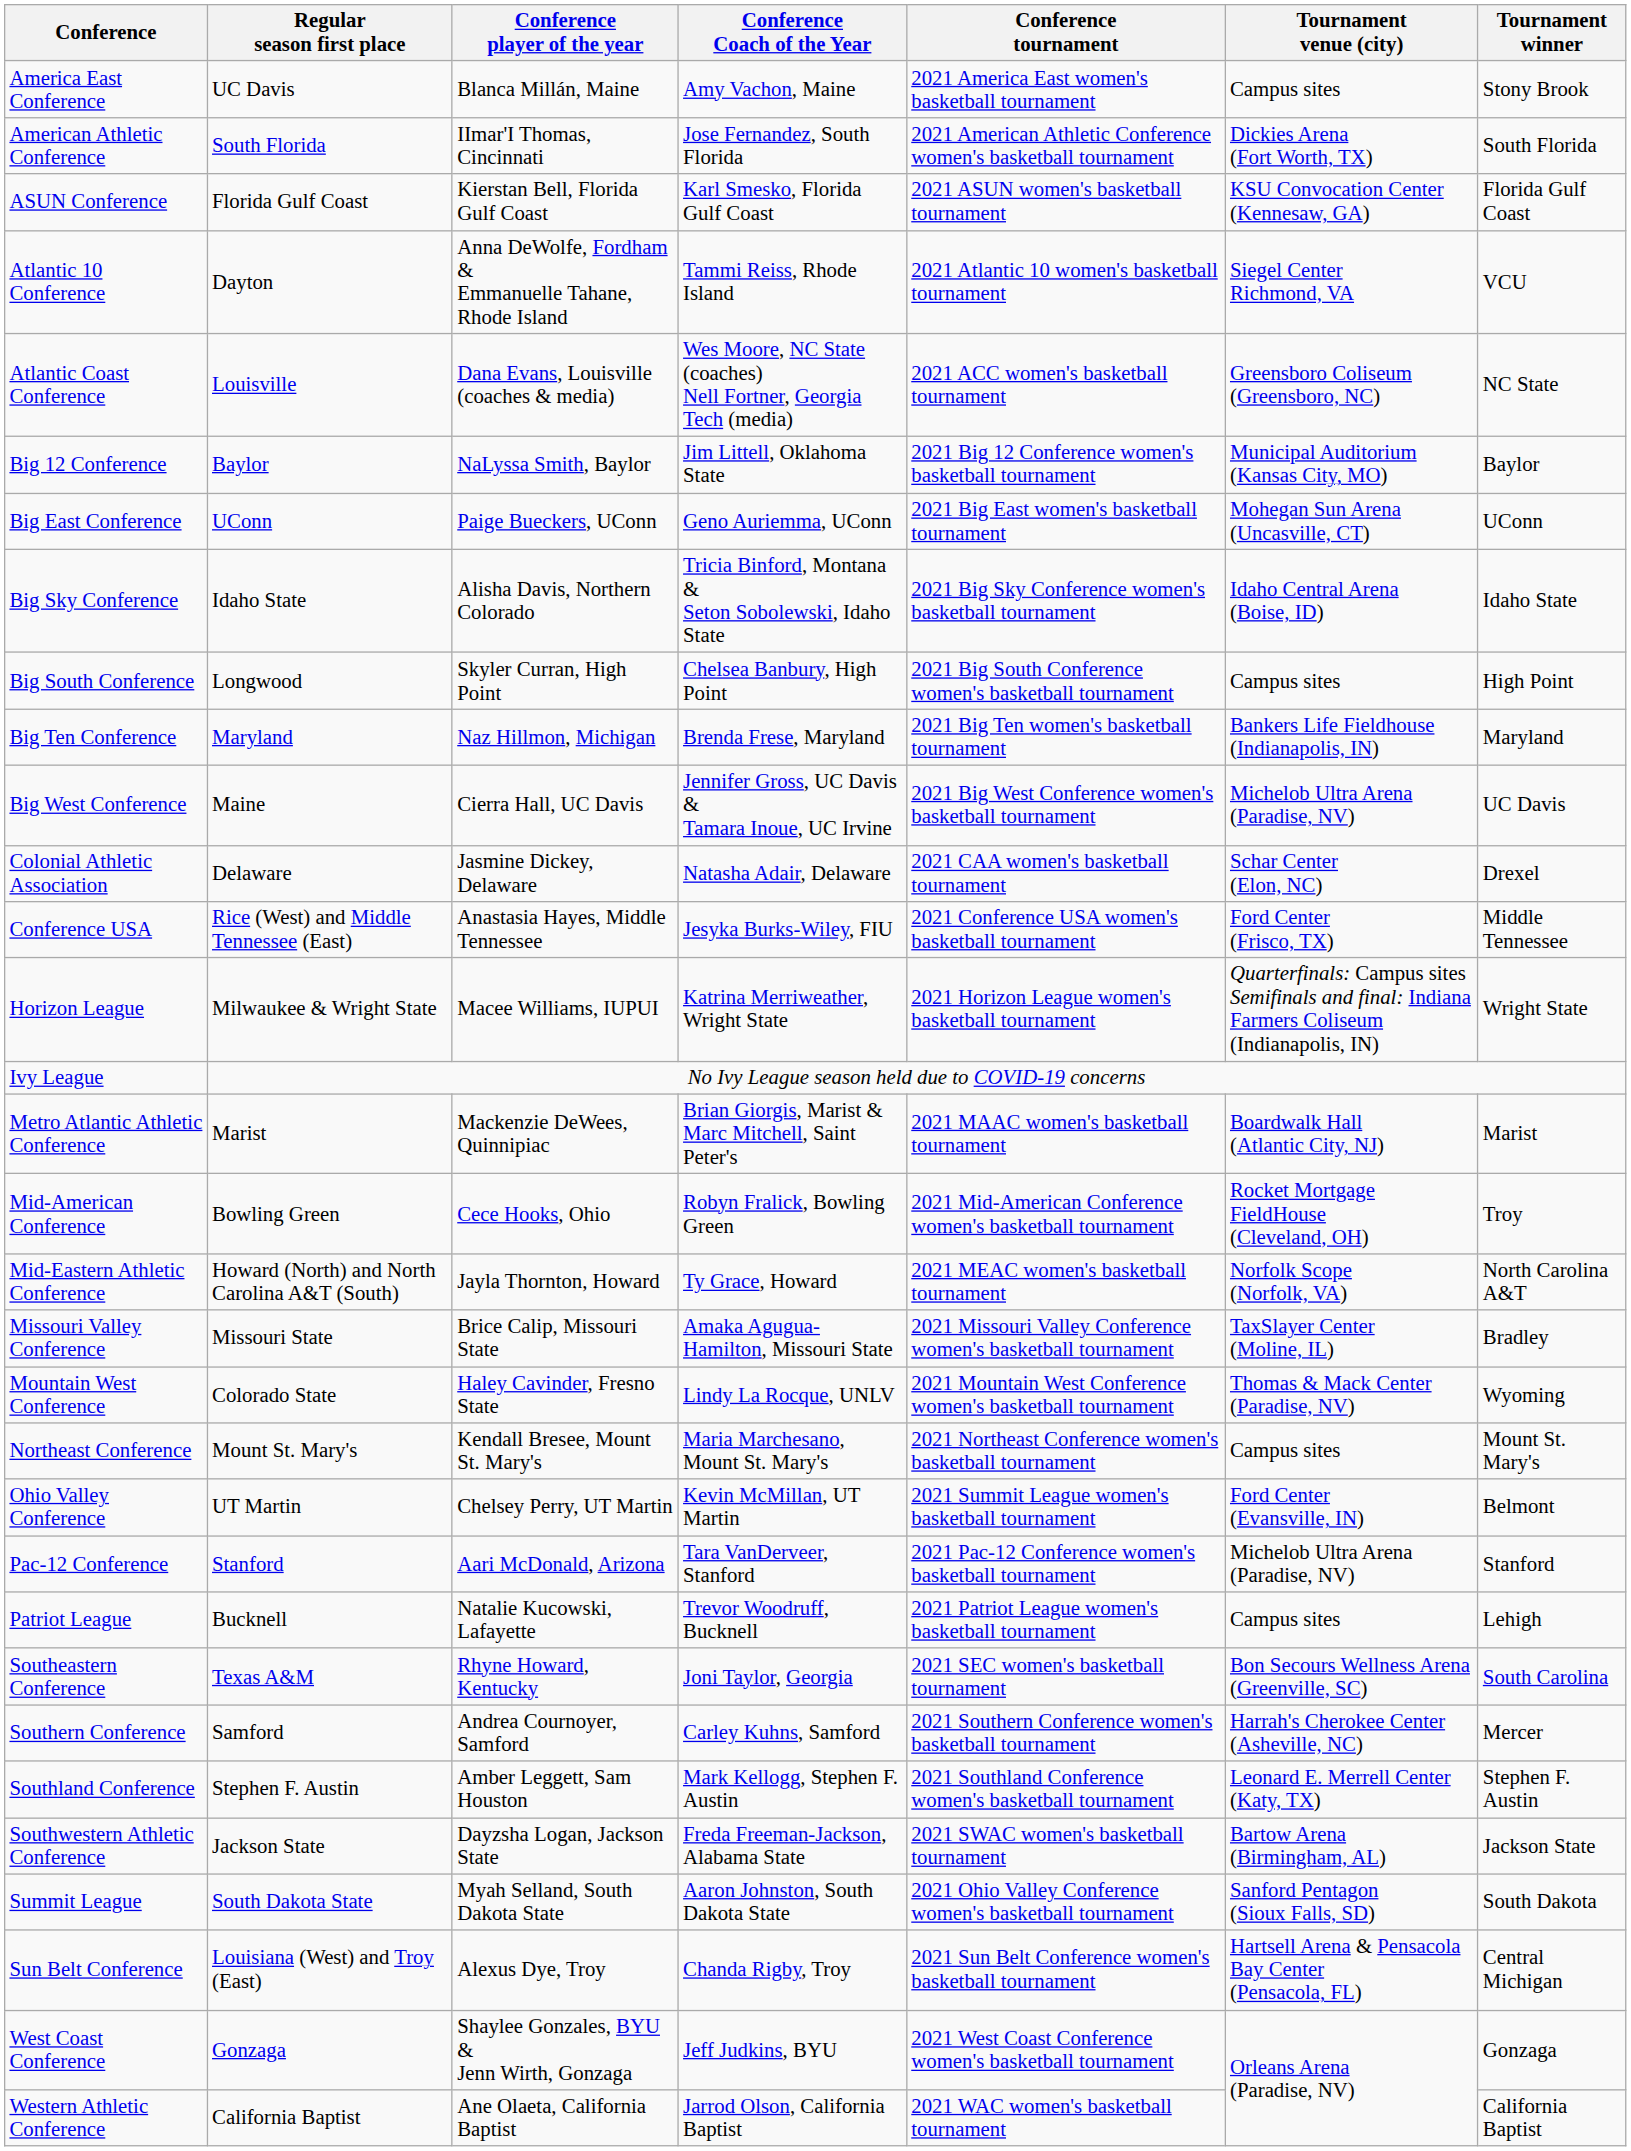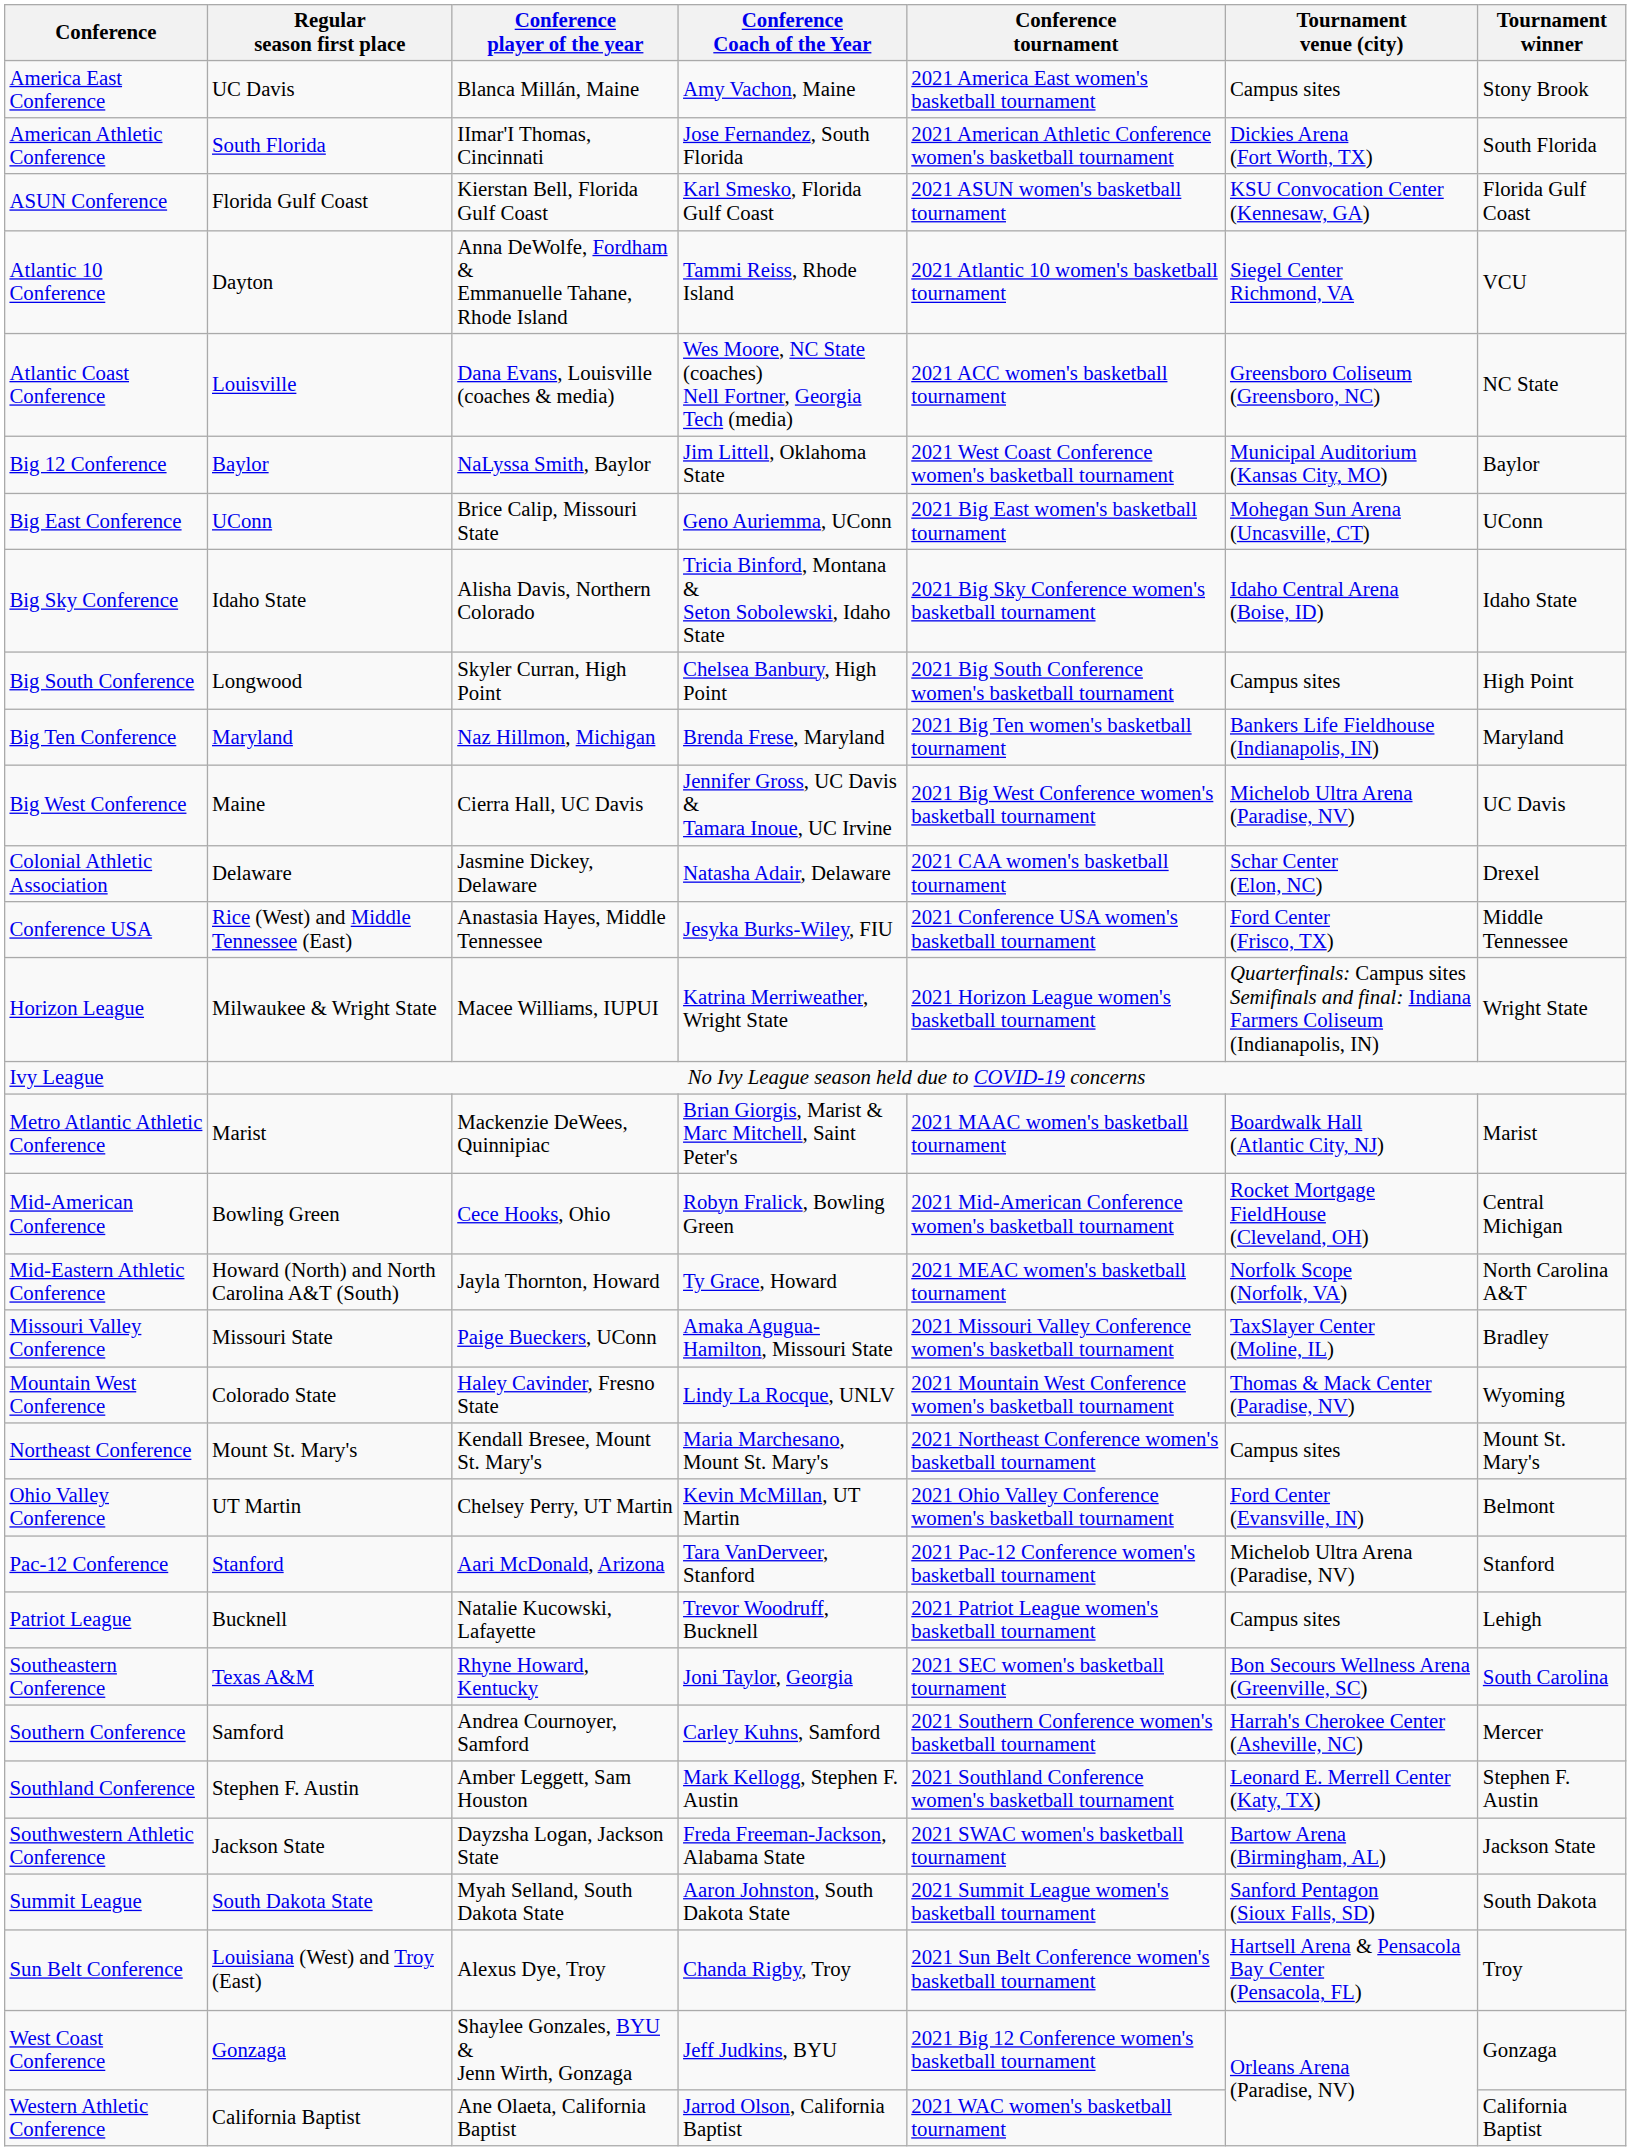Big 12 Conference | Conference tournament: 2021 Big 12 Conference women's basketball tournament -> 2021 West Coast Conference women's basketball tournament
Big East Conference | Conference player of the year: Paige Bueckers, UConn -> Brice Calip, Missouri State
Mid-American Conference | Tournament winner: Troy -> Central Michigan
Missouri Valley Conference | Conference player of the year: Brice Calip, Missouri State -> Paige Bueckers, UConn
Ohio Valley Conference | Conference tournament: 2021 Summit League women's basketball tournament -> 2021 Ohio Valley Conference women's basketball tournament
Summit League | Conference tournament: 2021 Ohio Valley Conference women's basketball tournament -> 2021 Summit League women's basketball tournament
Sun Belt Conference | Tournament winner: Central Michigan -> Troy
West Coast Conference | Conference tournament: 2021 West Coast Conference women's basketball tournament -> 2021 Big 12 Conference women's basketball tournament
